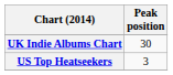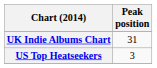UK Indie Albums Chart | Peak position: 30 -> 31
